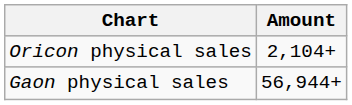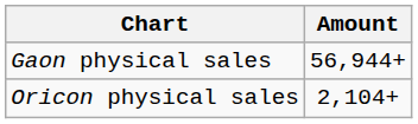rows swapped: Gaon physical sales <-> Oricon physical sales
